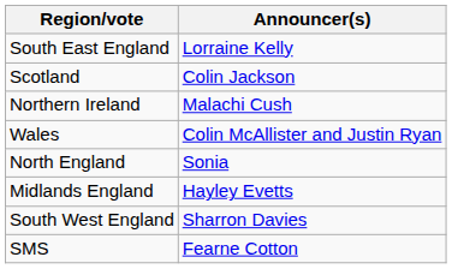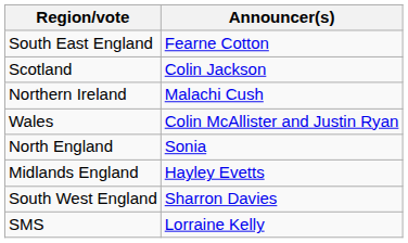South East England | Announcer(s): Lorraine Kelly -> Fearne Cotton
SMS | Announcer(s): Fearne Cotton -> Lorraine Kelly
